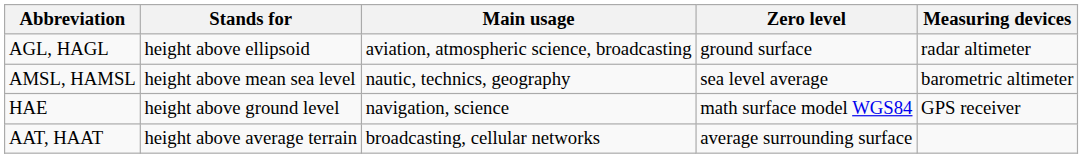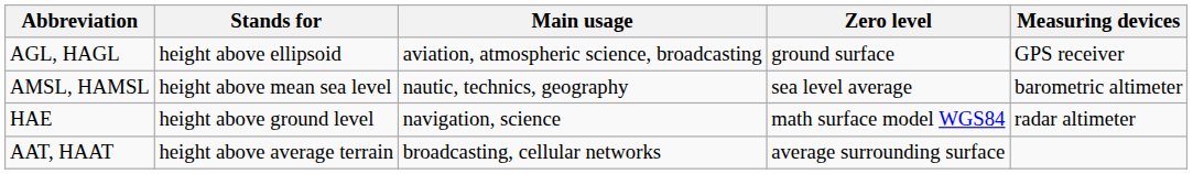AGL, HAGL | Measuring devices: radar altimeter -> GPS receiver
HAE | Measuring devices: GPS receiver -> radar altimeter
